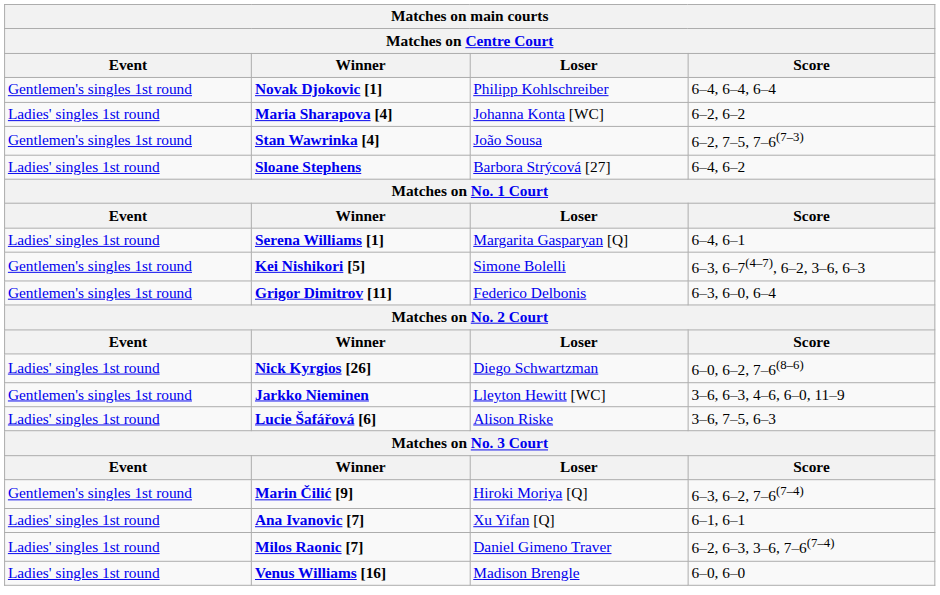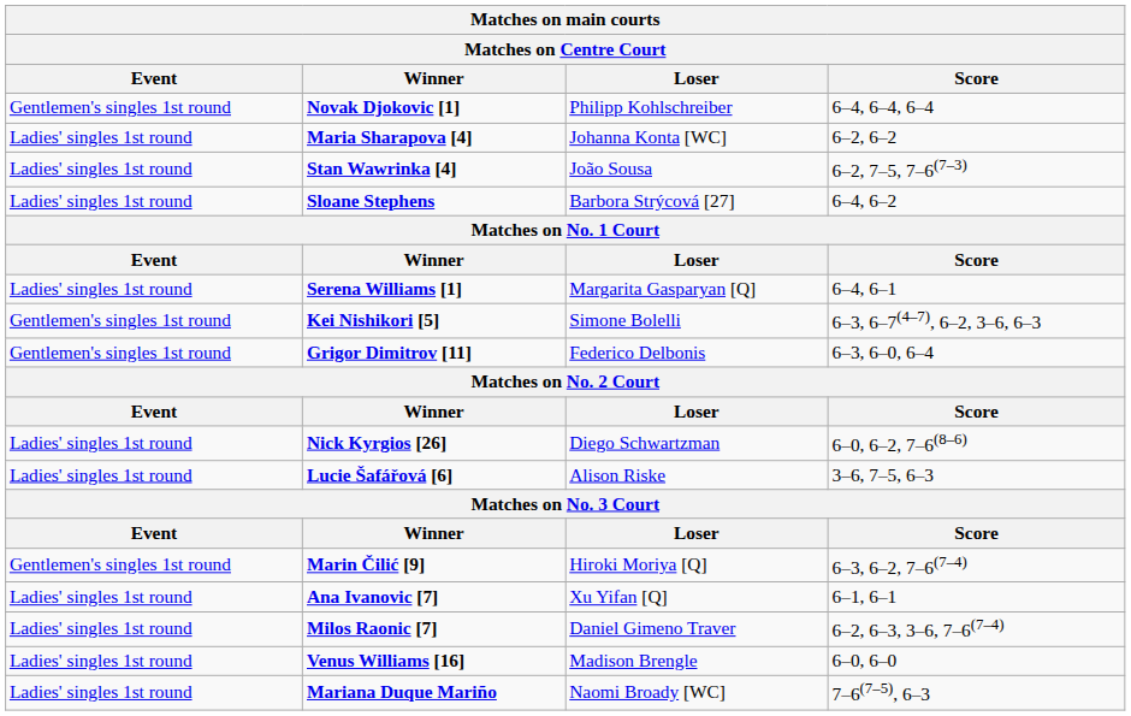Stan Wawrinka [4] | Event: Gentlemen's singles 1st round -> Ladies' singles 1st round
- row: Gentlemen's singles 1st round | Jarkko Nieminen | Lleyton Hewitt [WC] | 3–6, 6–3, 4–6, 6–0, 11–9
+ row: Ladies' singles 1st round | Mariana Duque Mariño | Naomi Broady [WC] | 7–6(7–5), 6–3
